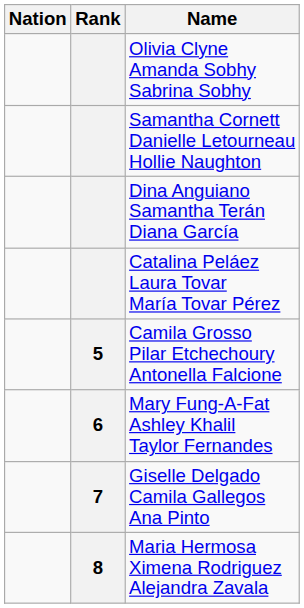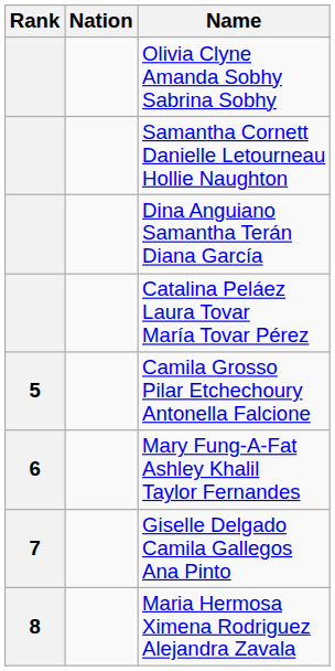columns swapped: Rank <-> Nation
